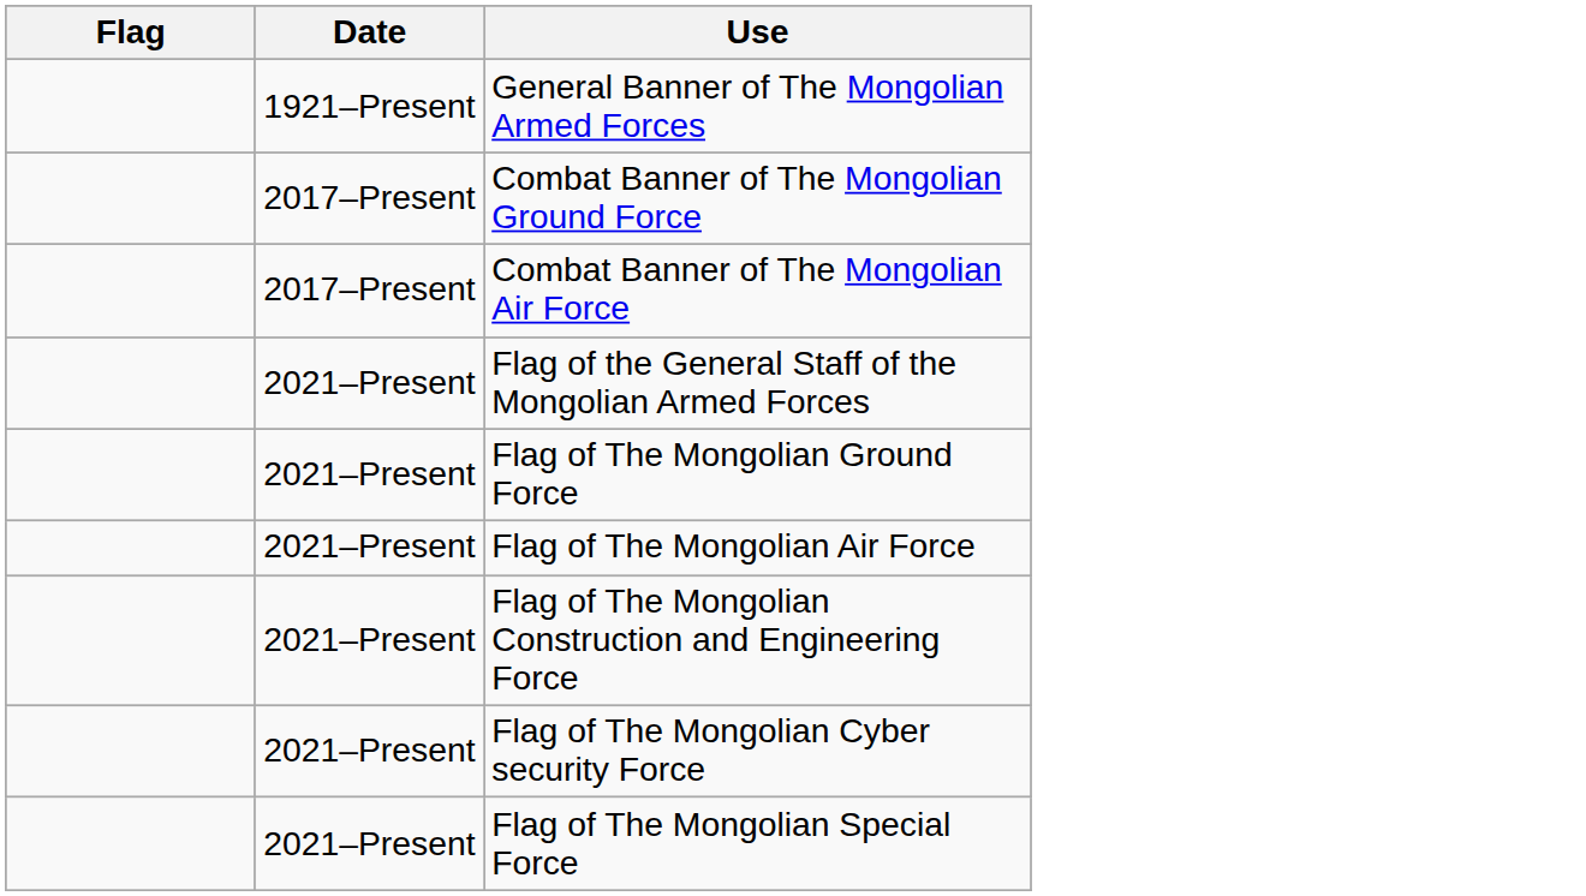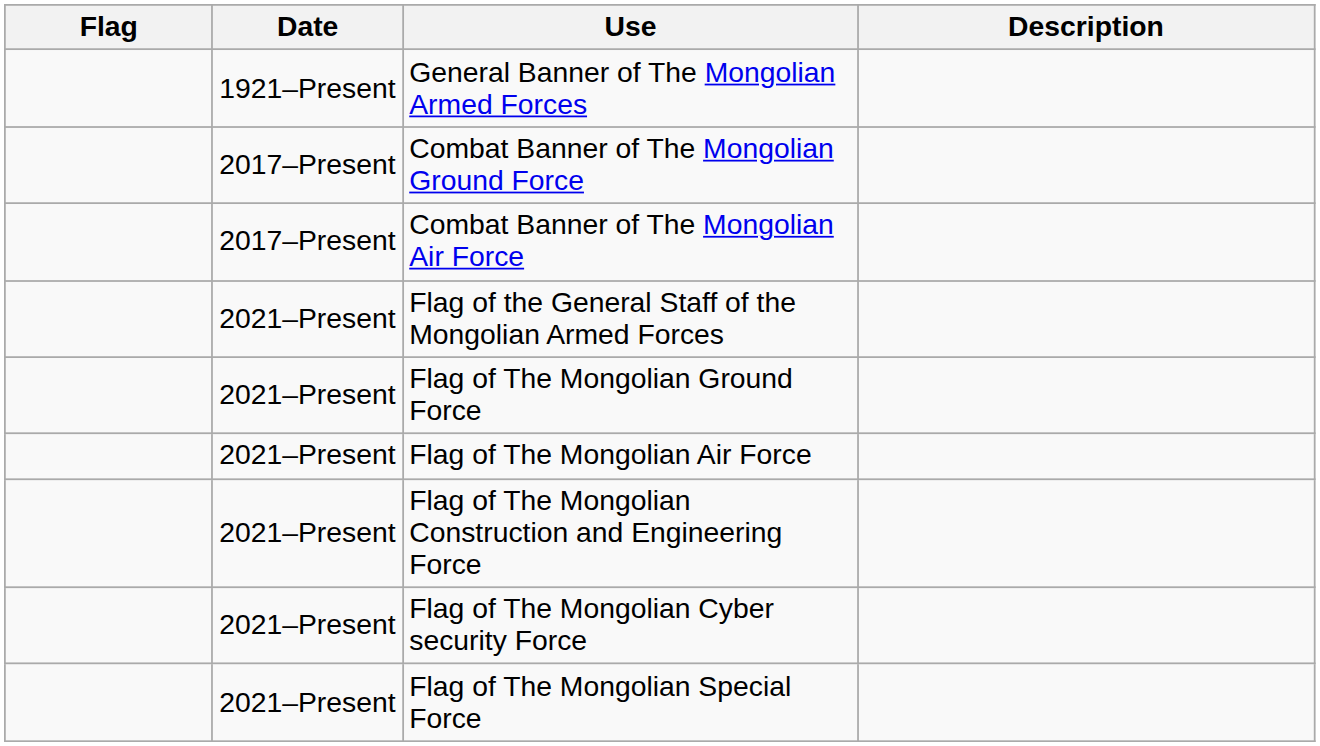+ column: Description
